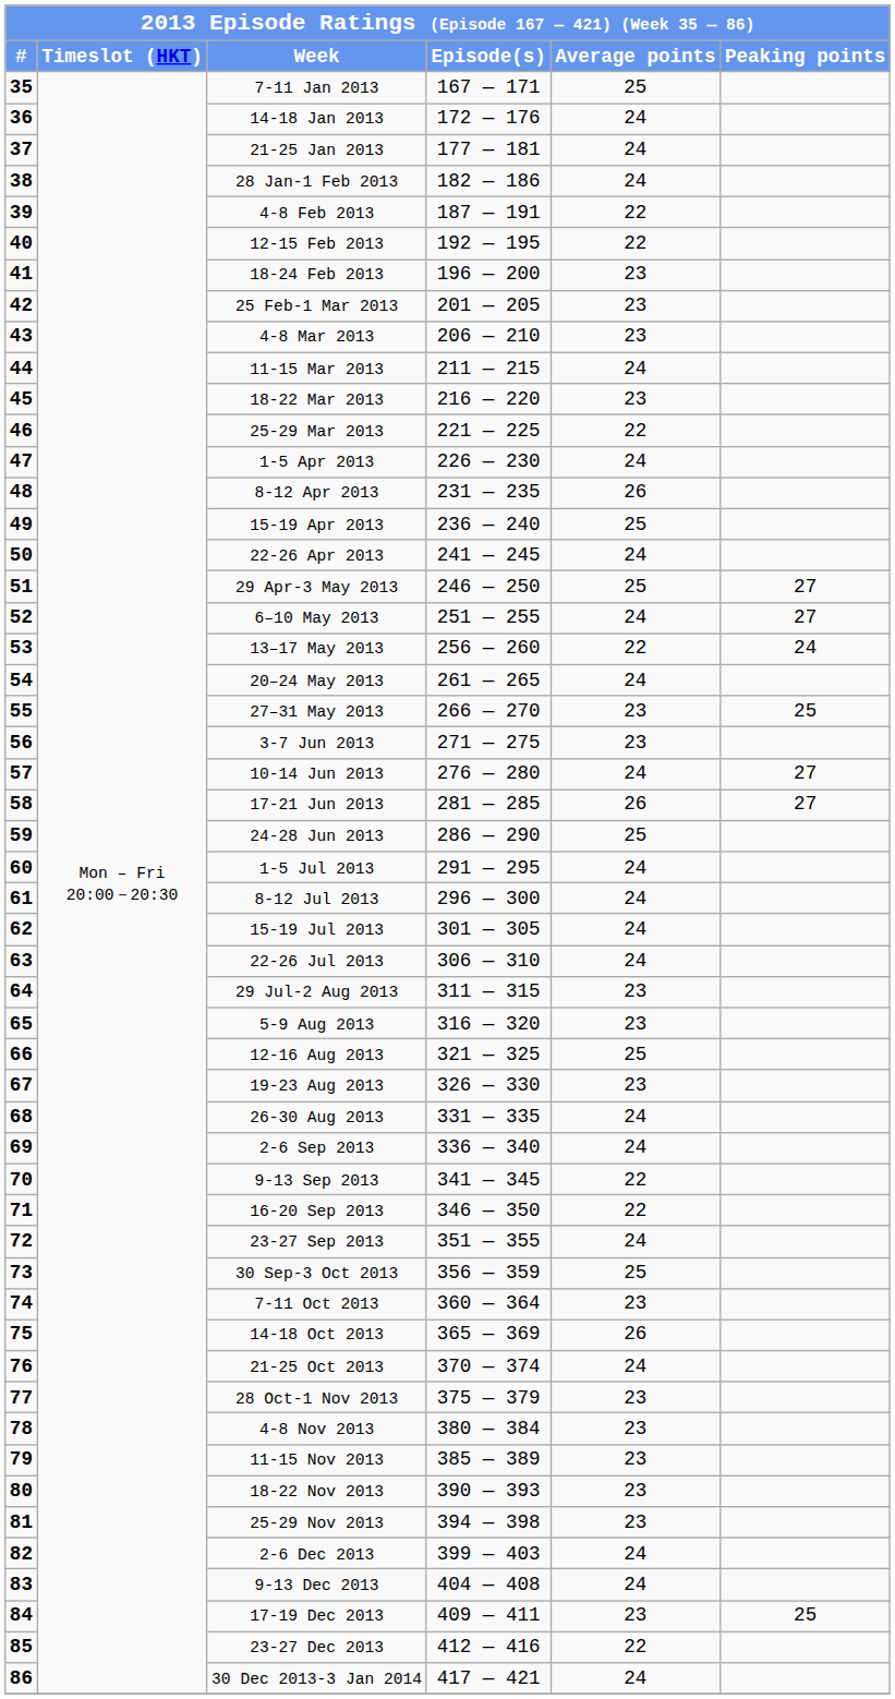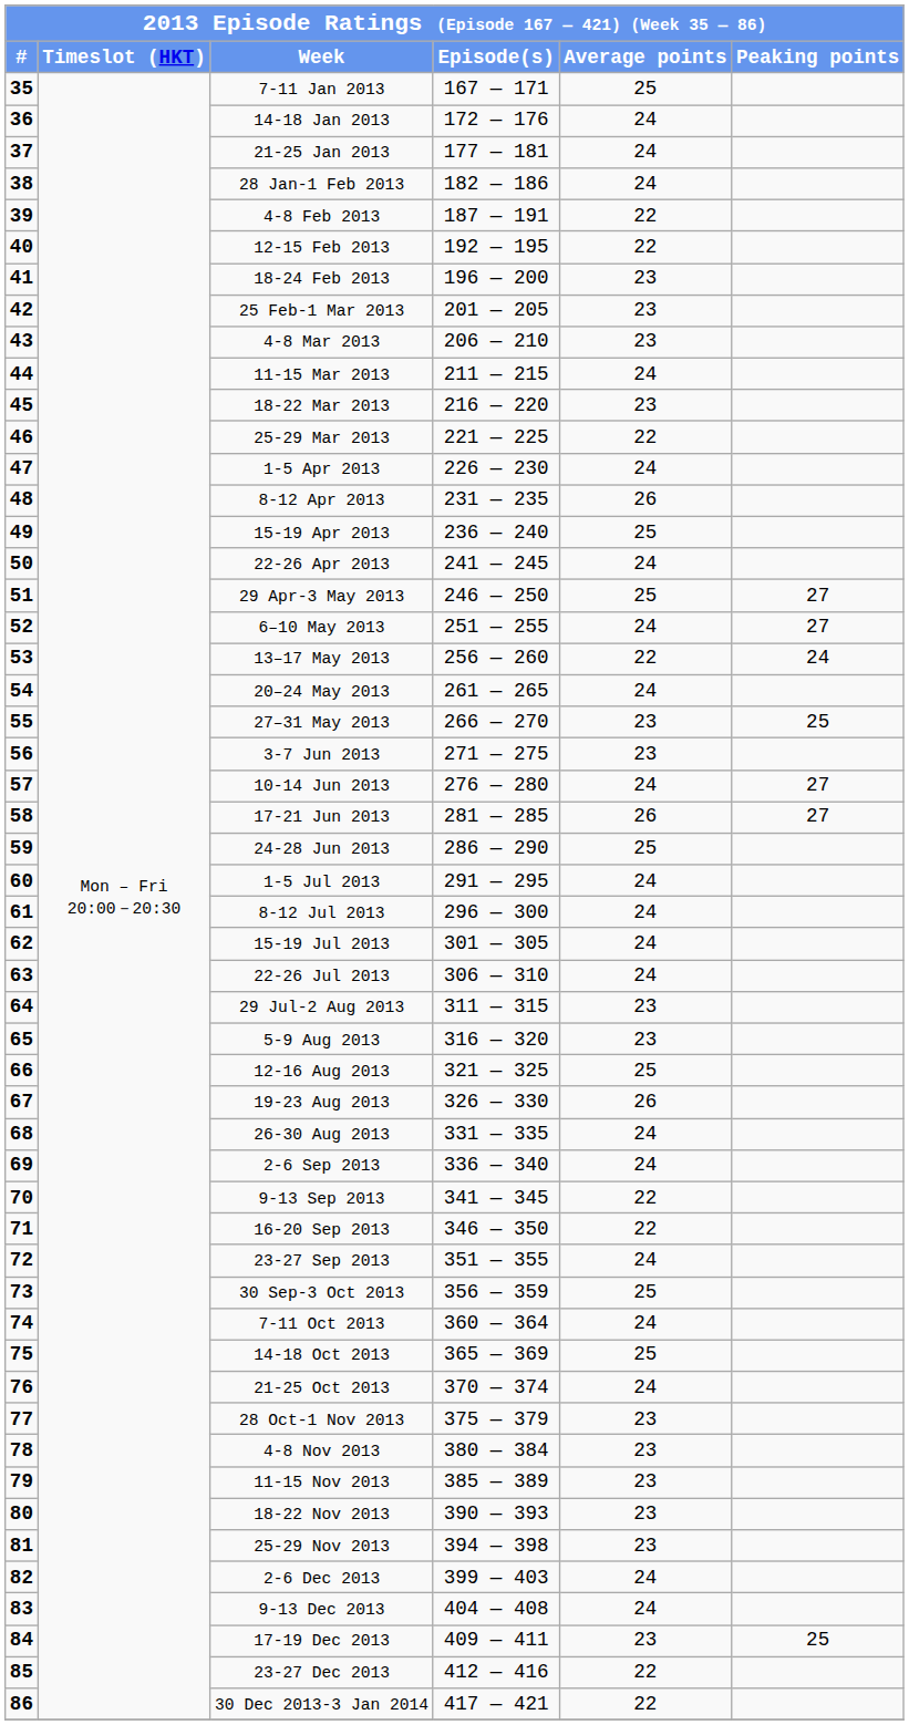19-23 Aug 2013 | Average points: 23 -> 26
7-11 Oct 2013 | Average points: 23 -> 24
14-18 Oct 2013 | Average points: 26 -> 25
30 Dec 2013-3 Jan 2014 | Average points: 24 -> 22
